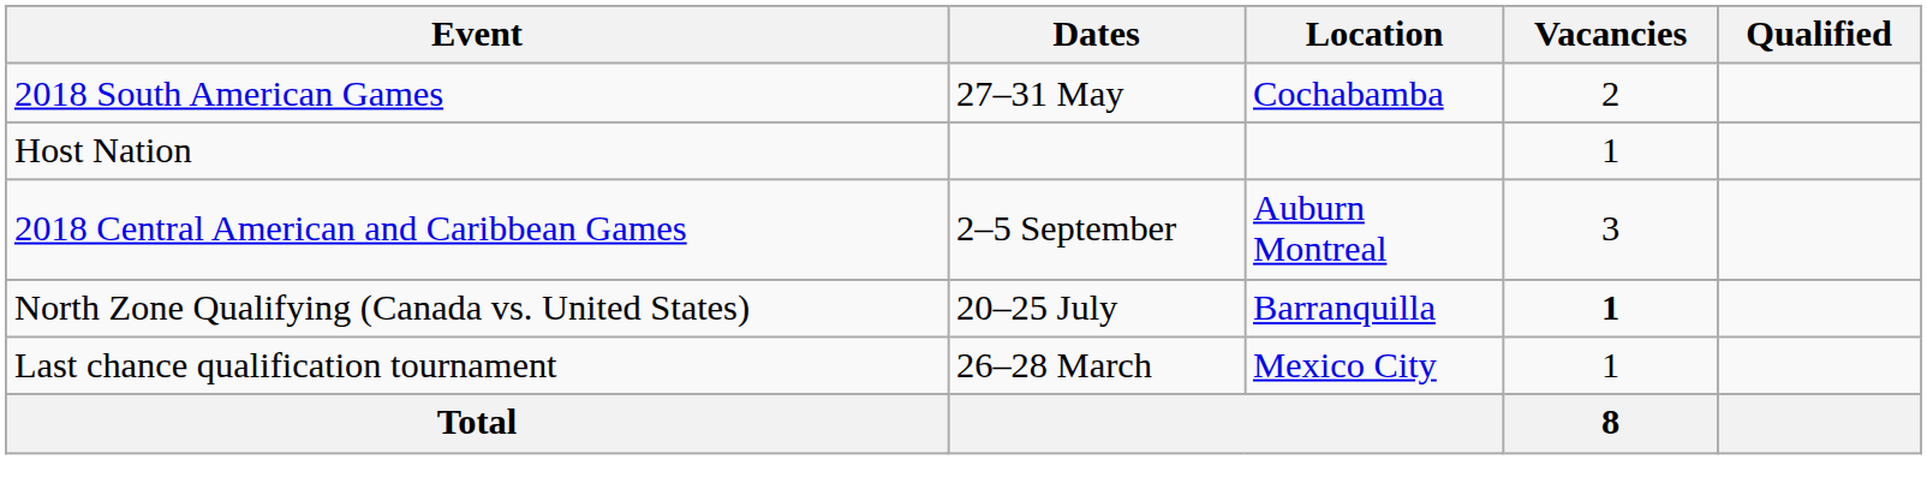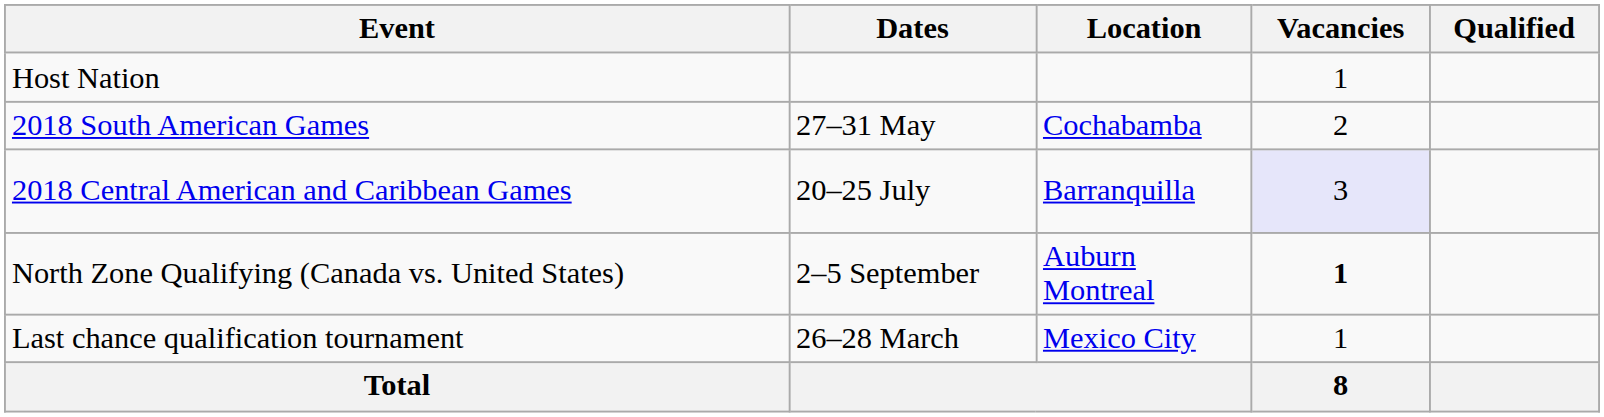rows swapped: Host Nation <-> 2018 South American Games
2018 Central American and Caribbean Games | Dates: 2–5 September -> 20–25 July
2018 Central American and Caribbean Games | Location: Auburn Montreal -> Barranquilla
2018 Central American and Caribbean Games | Vacancies: no background -> lavender background
North Zone Qualifying (Canada vs. United States) | Dates: 20–25 July -> 2–5 September
North Zone Qualifying (Canada vs. United States) | Location: Barranquilla -> Auburn Montreal
